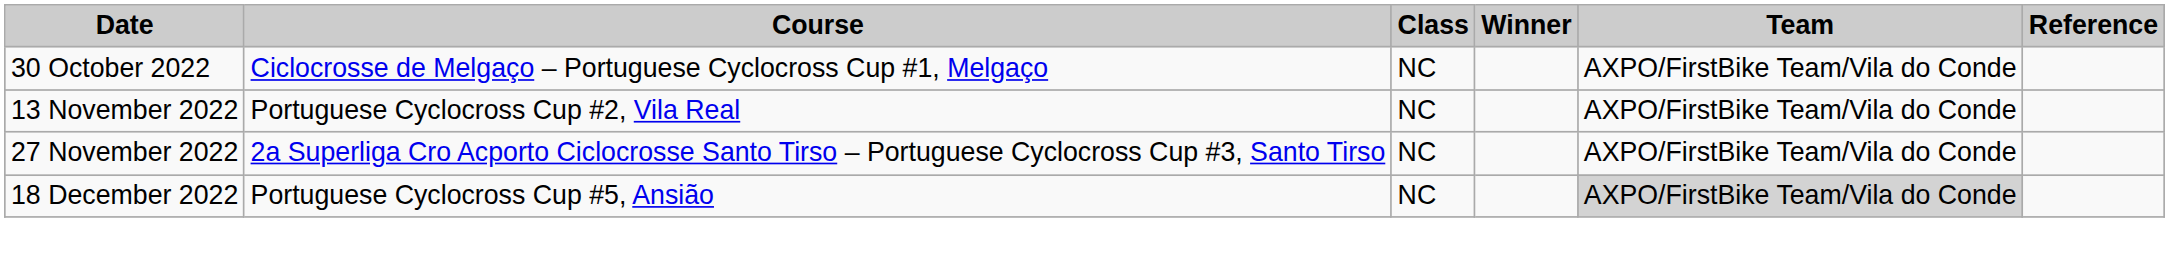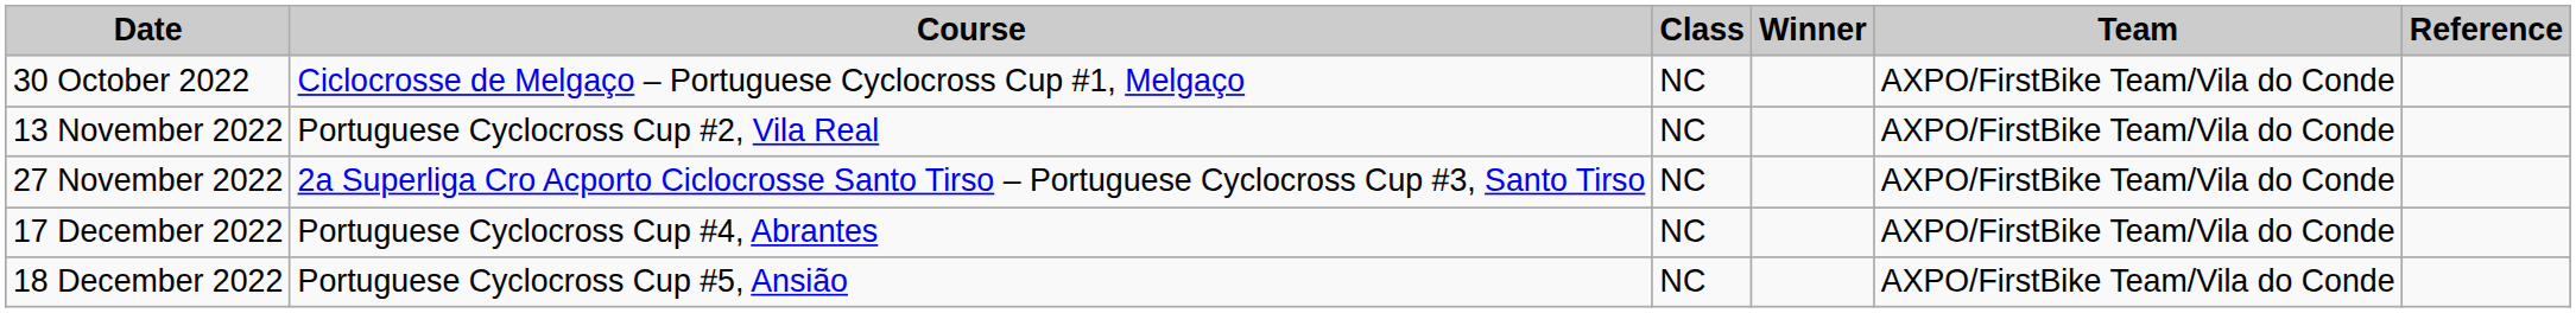+ row: 17 December 2022 | Portuguese Cyclocross Cup #4, Abrantes | NC | AXPO/FirstBike Team/Vila do Conde
18 December 2022 | Team: lightgrey background -> no background
